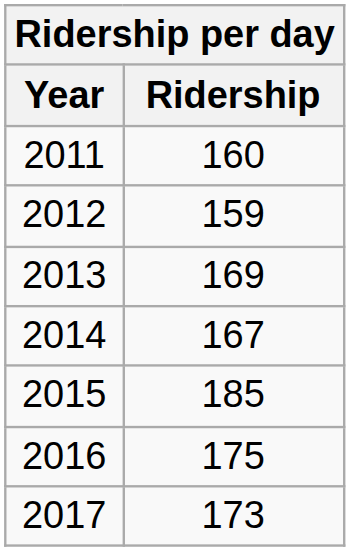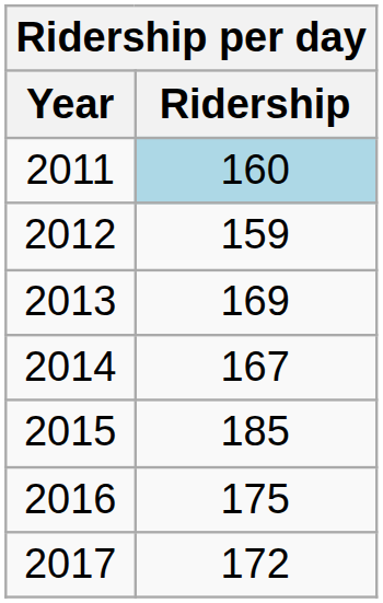2011 | Ridership: no background -> lightblue background
2017 | Ridership: 173 -> 172
